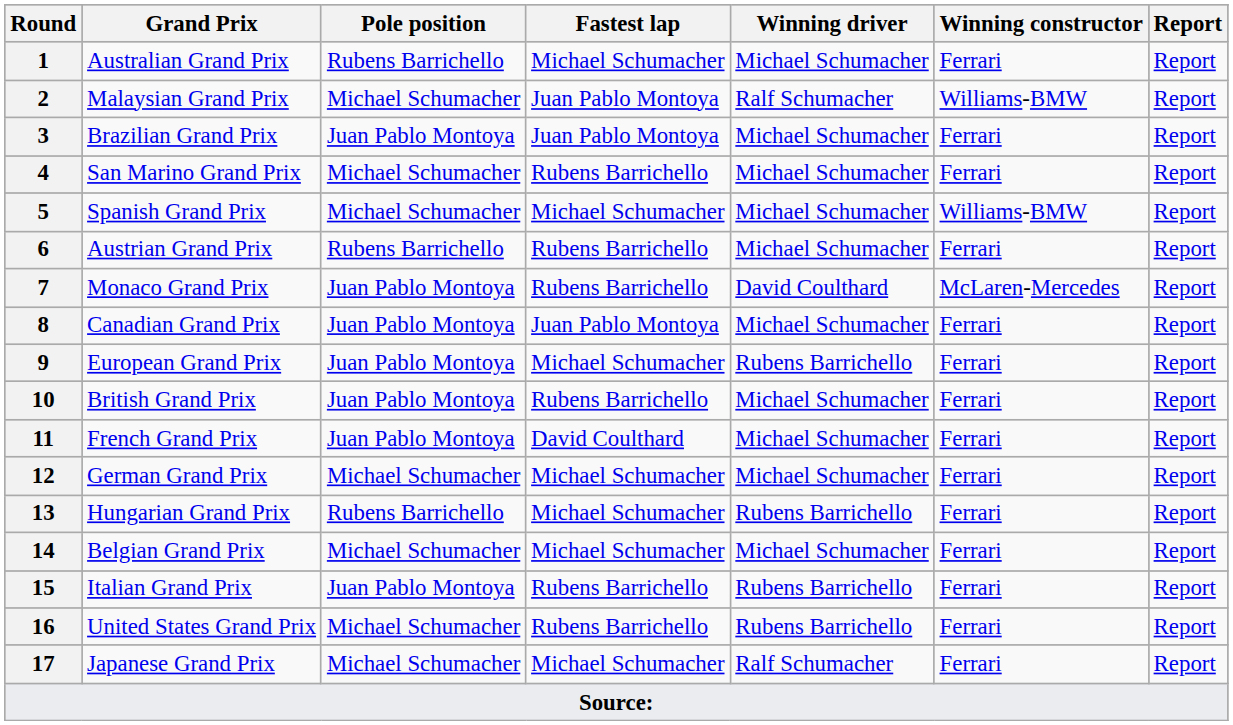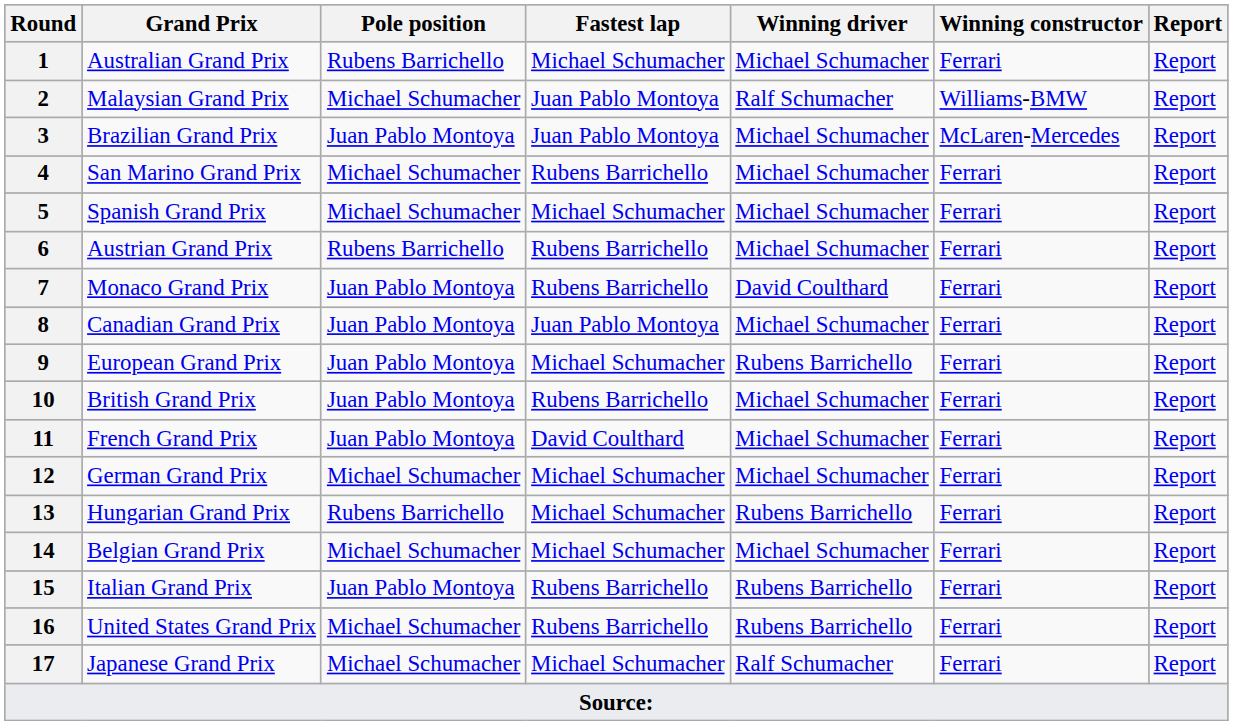3 | Winning constructor: Ferrari -> McLaren-Mercedes
5 | Winning constructor: Williams-BMW -> Ferrari
7 | Winning constructor: McLaren-Mercedes -> Ferrari
